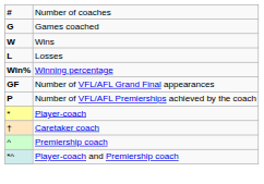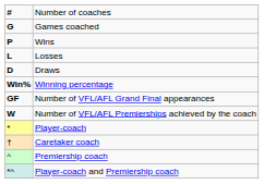Wins | column 1: W -> P
+ row: D | Draws
Number of VFL/AFL Premierships achieved by the coach | column 1: P -> W
